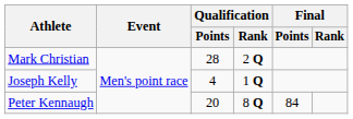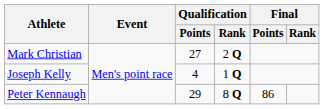Mark Christian | Qualification / Points: 28 -> 27
Peter Kennaugh | Qualification / Points: 20 -> 29
Peter Kennaugh | Final / Points: 84 -> 86
